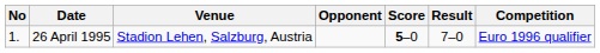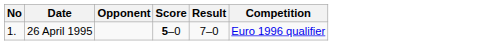- column: Venue | Stadion Lehen, Salzburg, Austria
